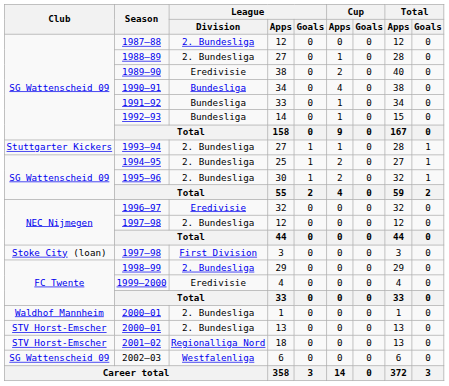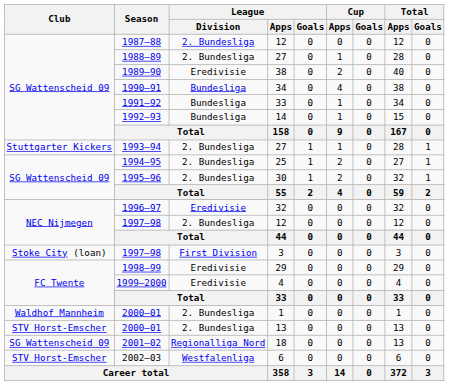1998–99 | League / Division: 2. Bundesliga -> Eredivisie
2001–02 | Club: STV Horst-Emscher -> SG Wattenscheid 09
2002–03 | Club: SG Wattenscheid 09 -> STV Horst-Emscher
